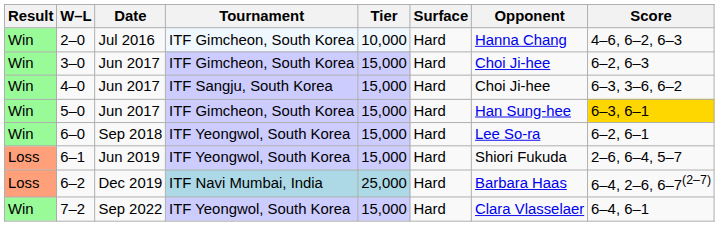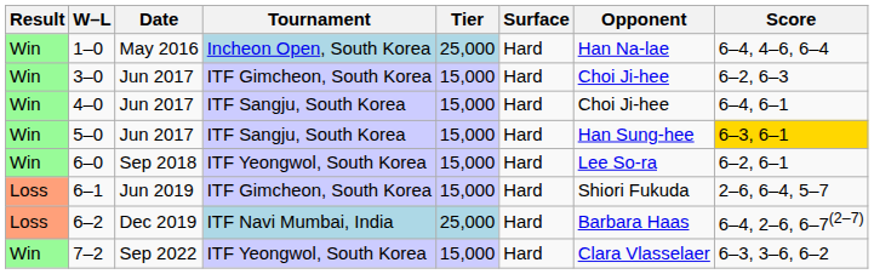+ row: Win | 1–0 | May 2016 | Incheon Open, South Korea | 25,000 | Hard | Han Na-lae | 6–4, 4–6, 6–4
- row: Win | 2–0 | Jul 2016 | ITF Gimcheon, South Korea | 10,000 | Hard | Hanna Chang | 4–6, 6–2, 6–3
4–0 | Score: 6–3, 3–6, 6–2 -> 6–4, 6–1
5–0 | Tournament: ITF Gimcheon, South Korea -> ITF Sangju, South Korea
6–1 | Tournament: ITF Yeongwol, South Korea -> ITF Gimcheon, South Korea
7–2 | Score: 6–4, 6–1 -> 6–3, 3–6, 6–2
